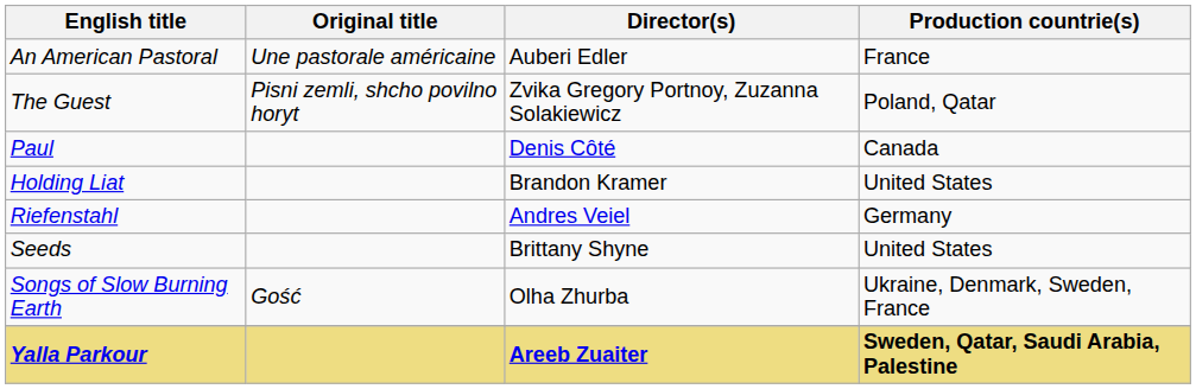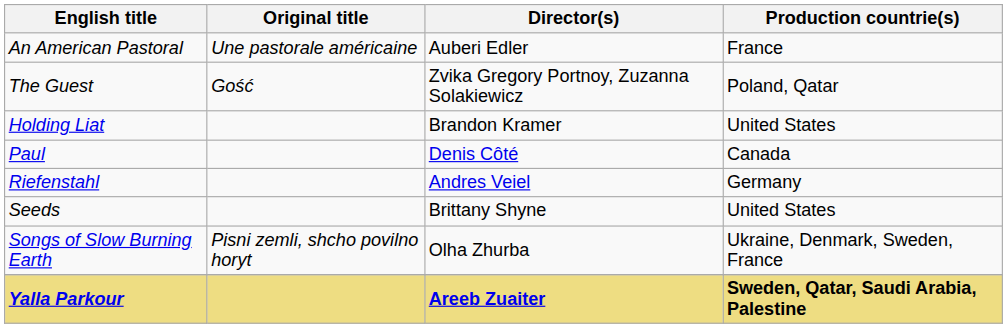The Guest | Original title: Pisni zemli, shcho povilno horyt -> Gość
rows swapped: Holding Liat <-> Paul
Songs of Slow Burning Earth | Original title: Gość -> Pisni zemli, shcho povilno horyt
